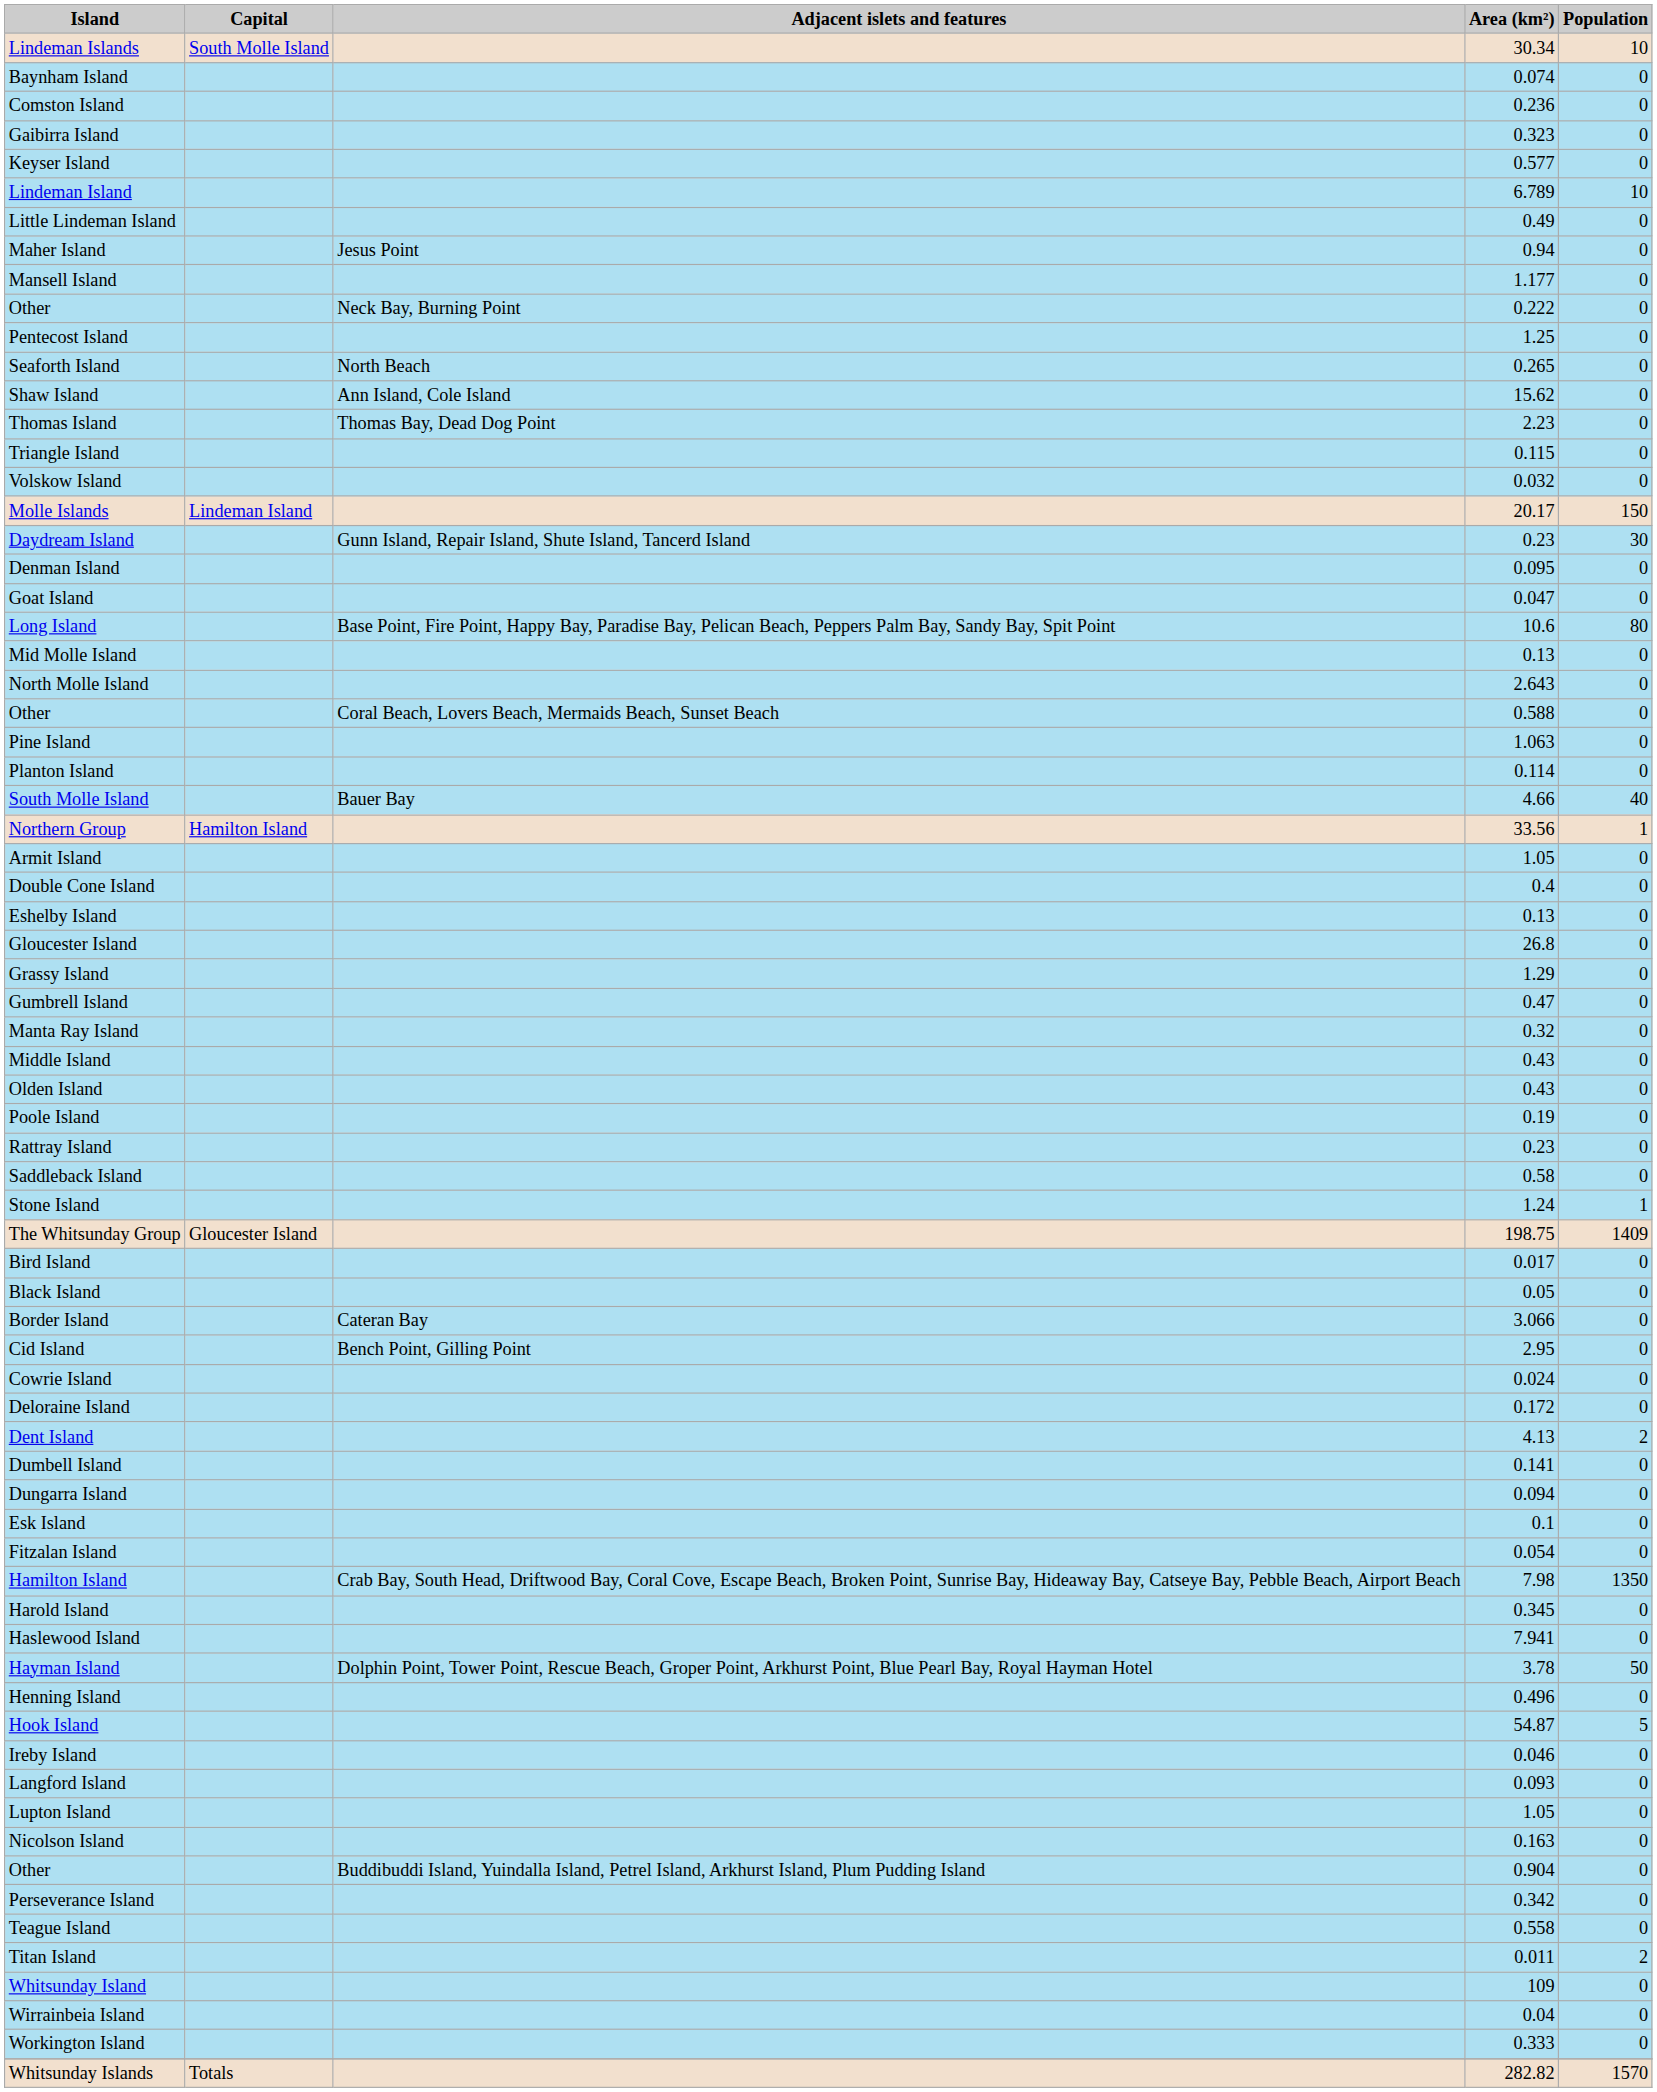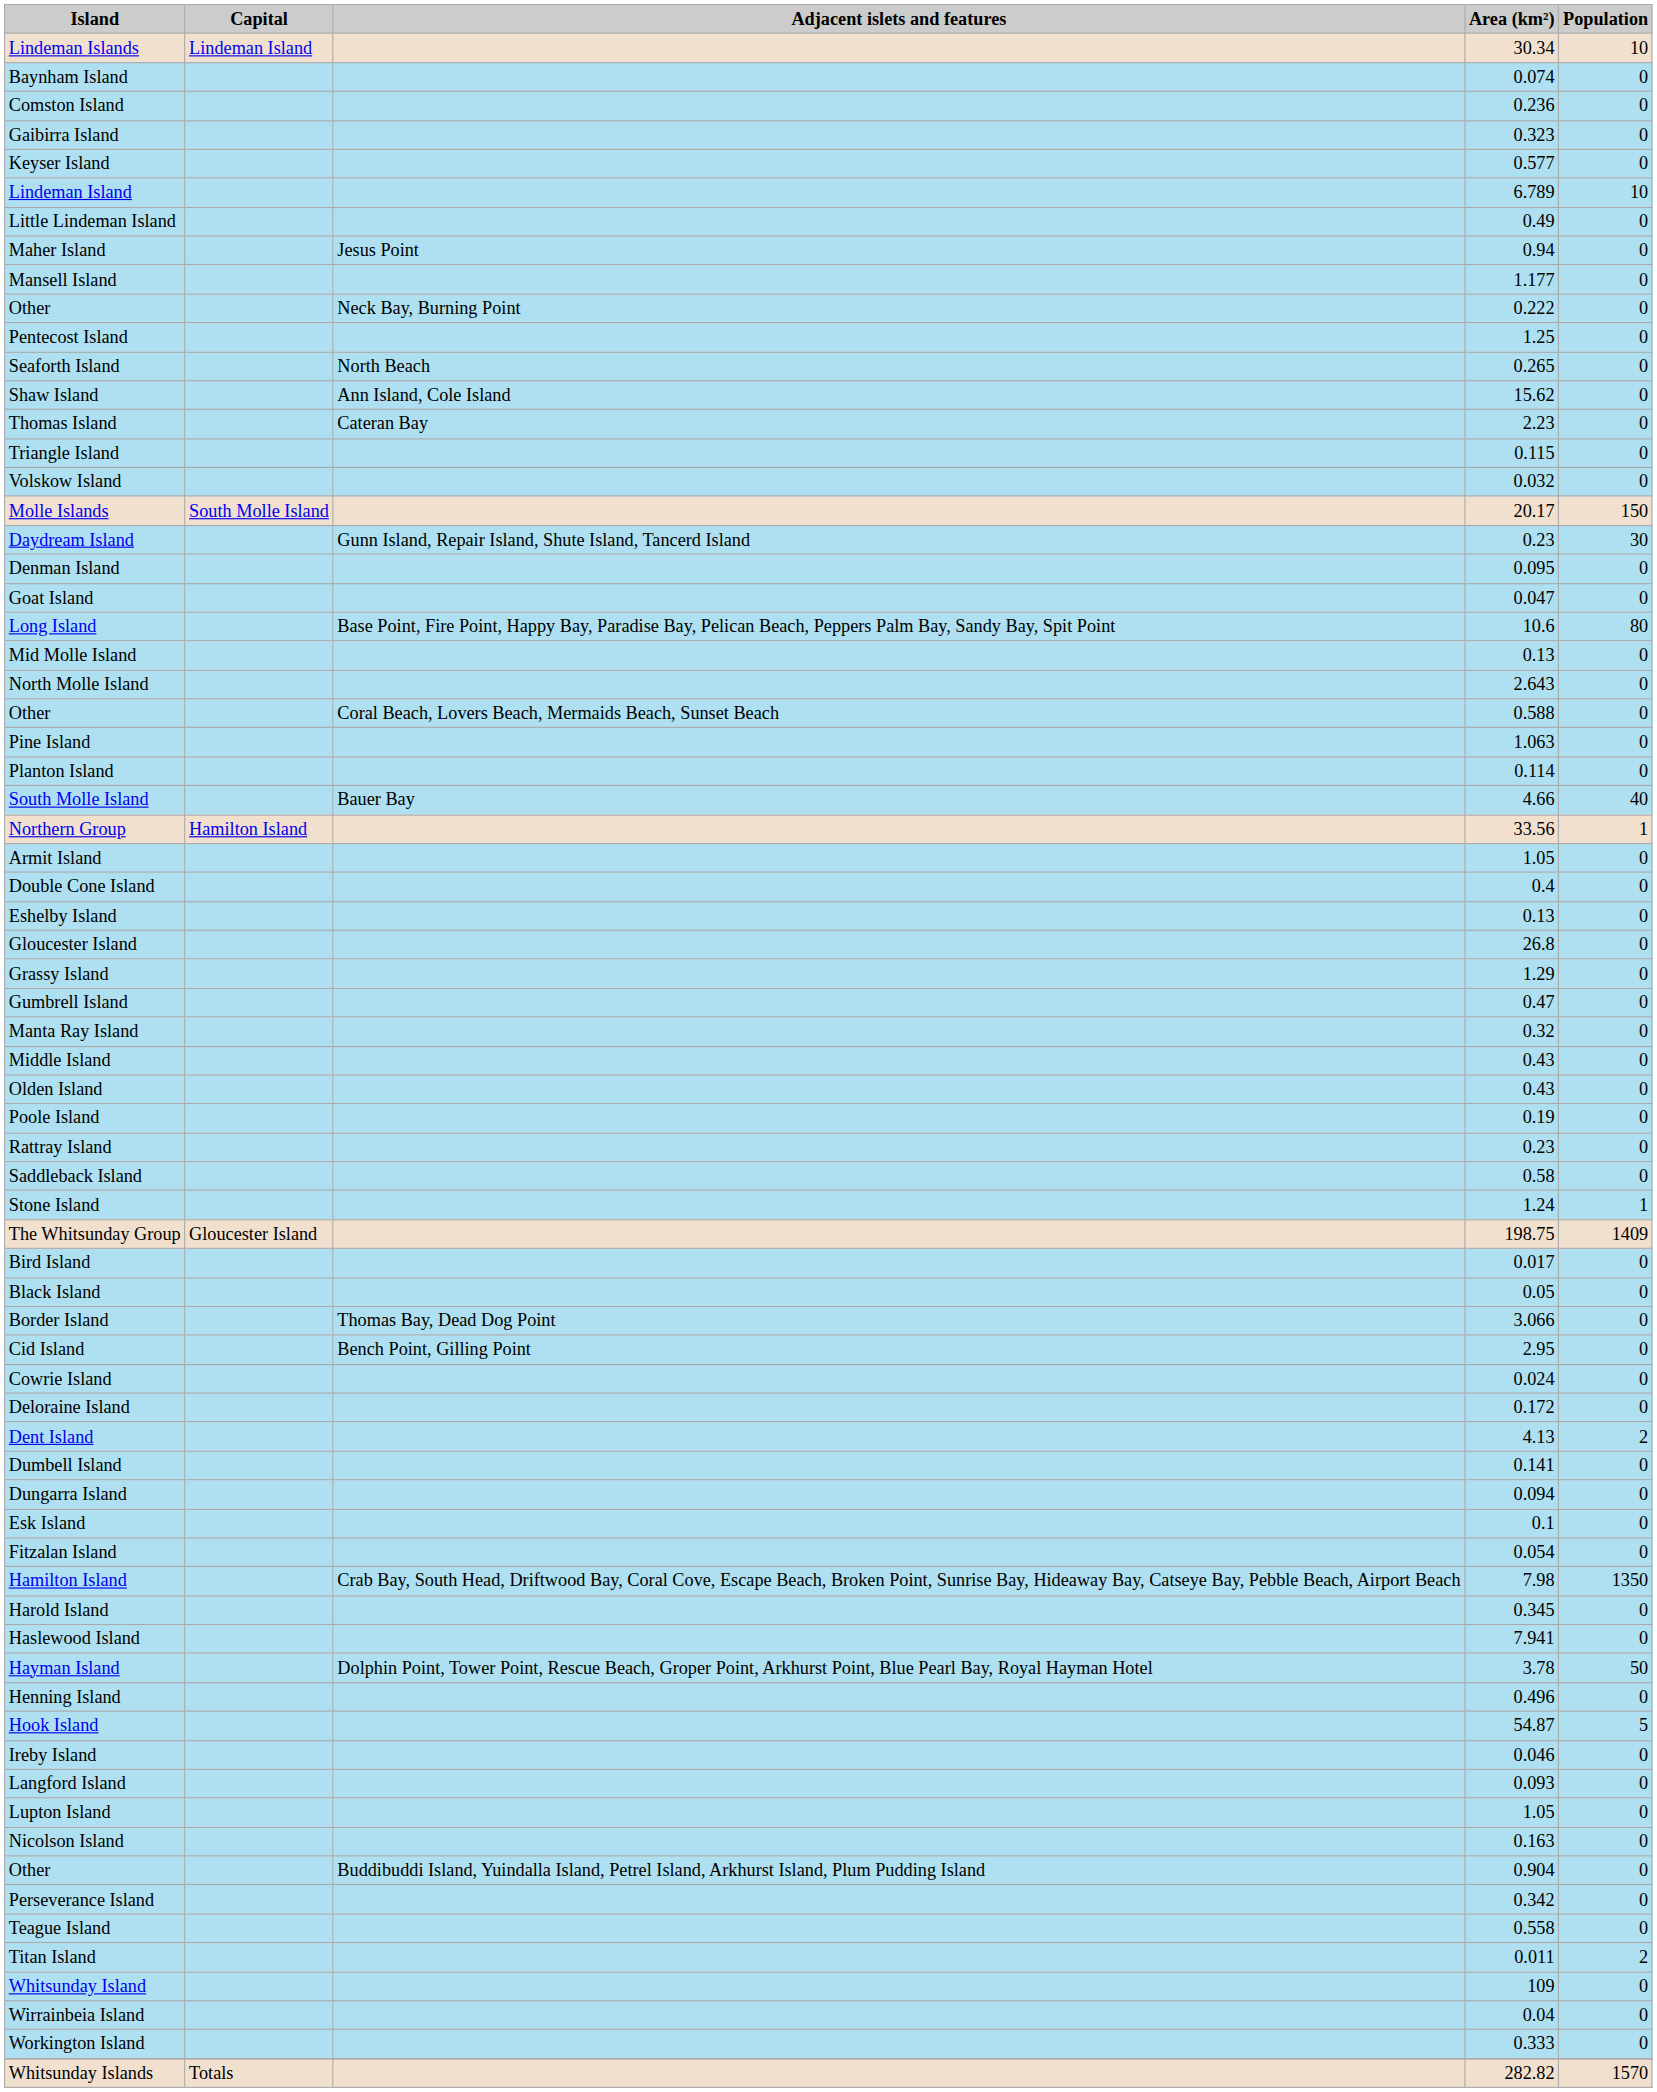Lindeman Islands | Capital: South Molle Island -> Lindeman Island
Thomas Island | Adjacent islets and features: Thomas Bay, Dead Dog Point -> Cateran Bay
Molle Islands | Capital: Lindeman Island -> South Molle Island
Border Island | Adjacent islets and features: Cateran Bay -> Thomas Bay, Dead Dog Point
